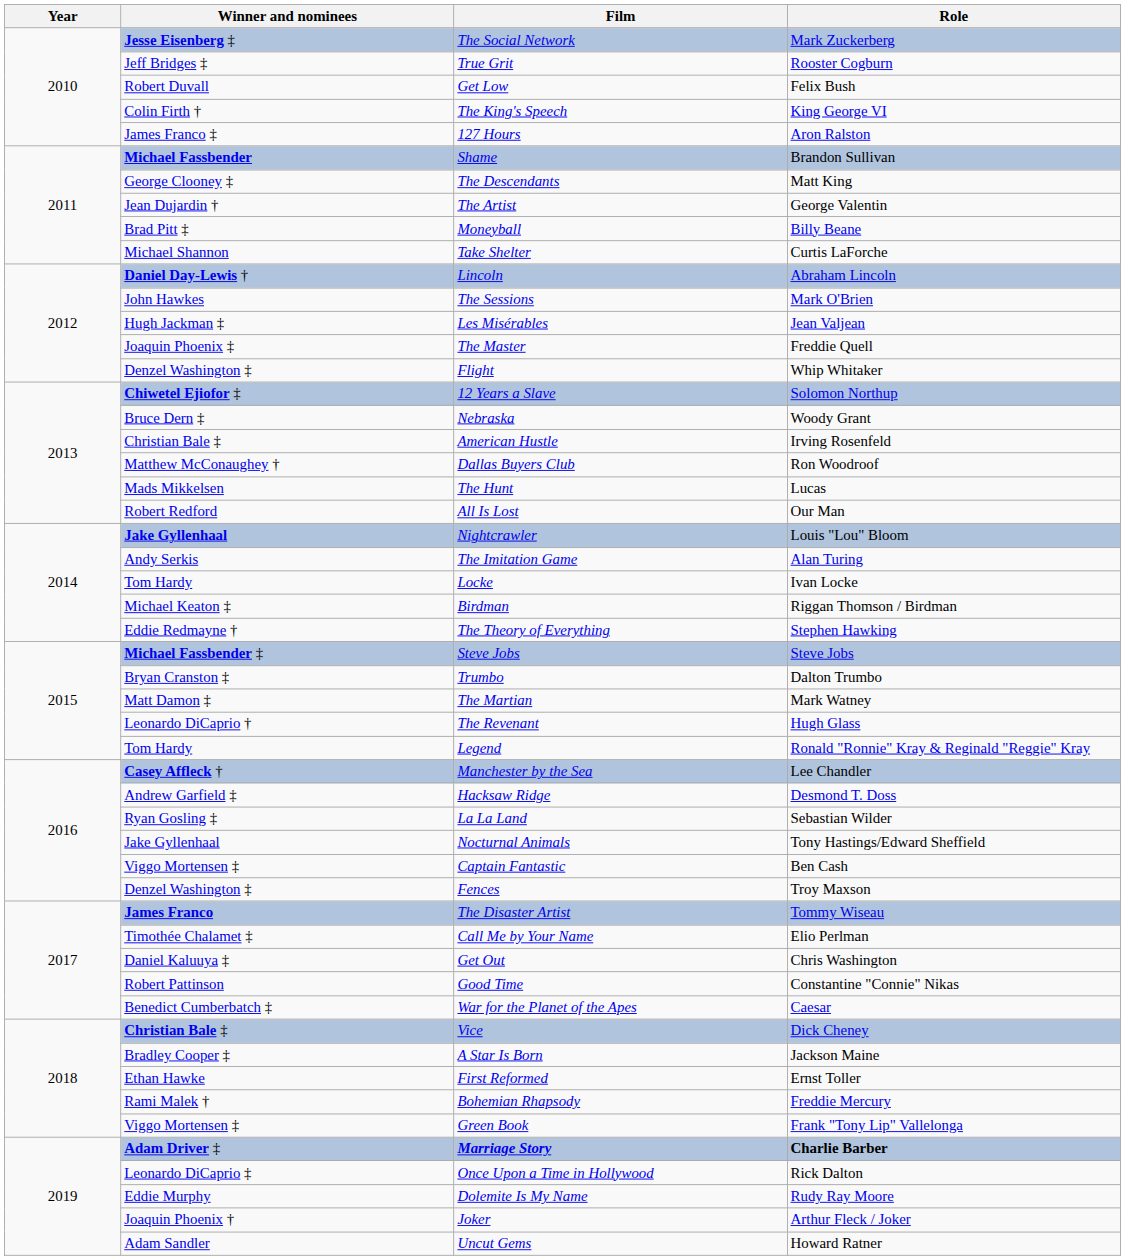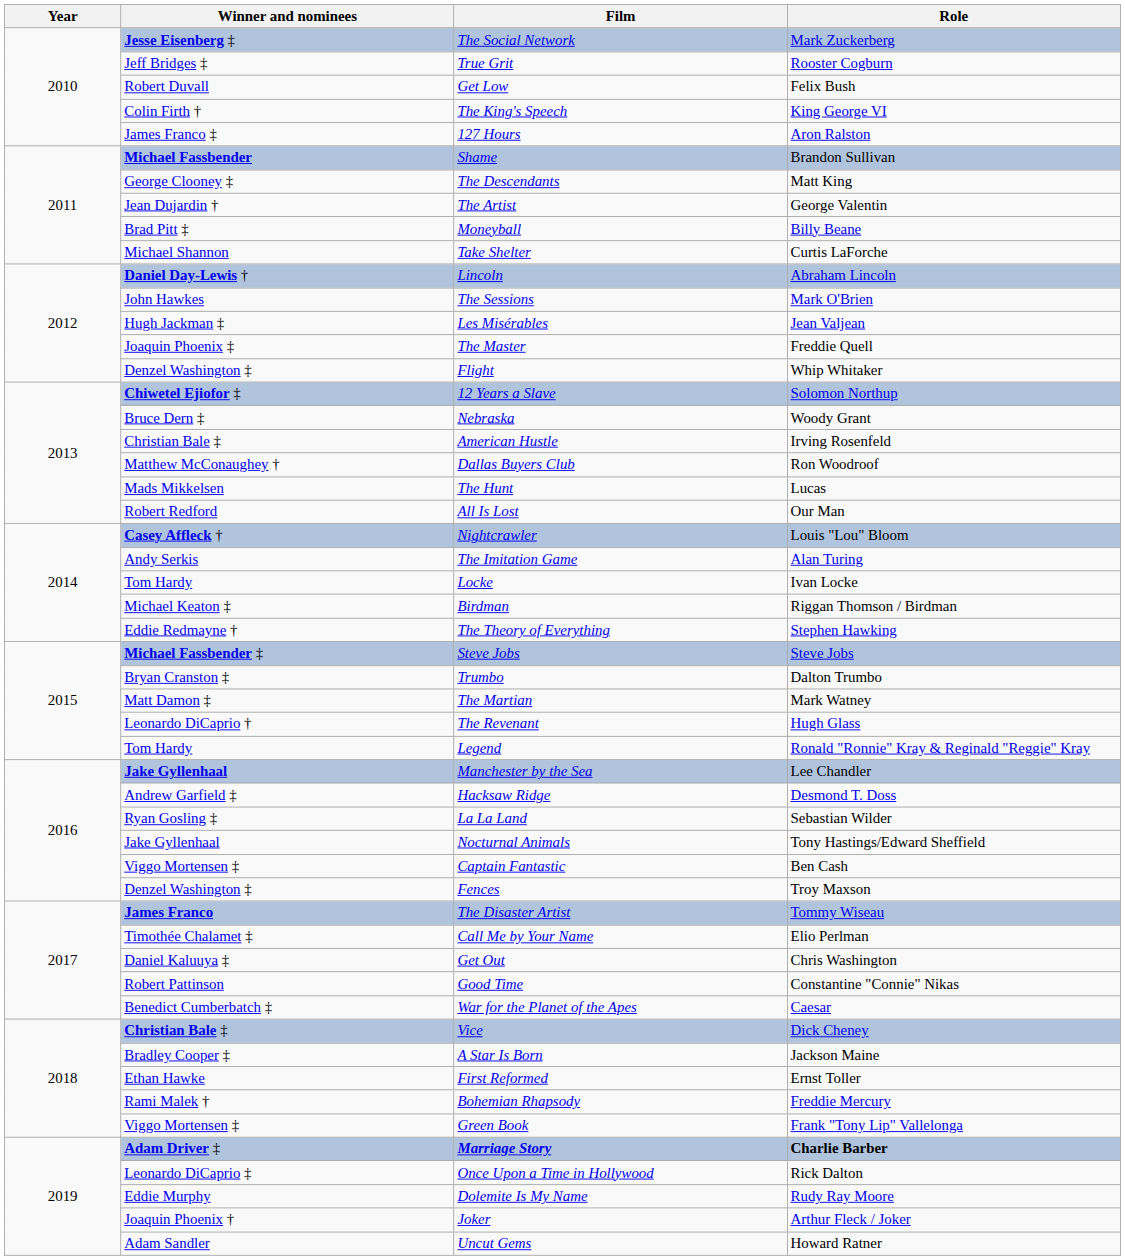Nightcrawler | Winner and nominees: Jake Gyllenhaal -> Casey Affleck †
Manchester by the Sea | Winner and nominees: Casey Affleck † -> Jake Gyllenhaal
